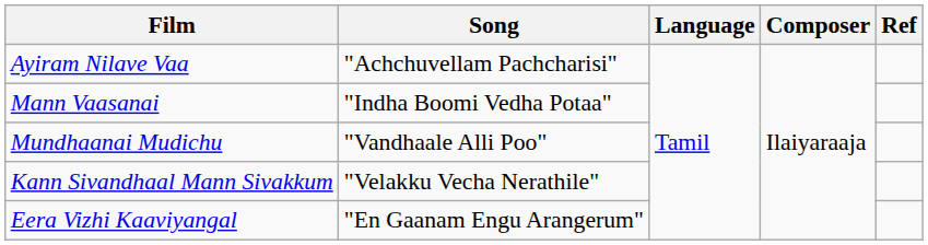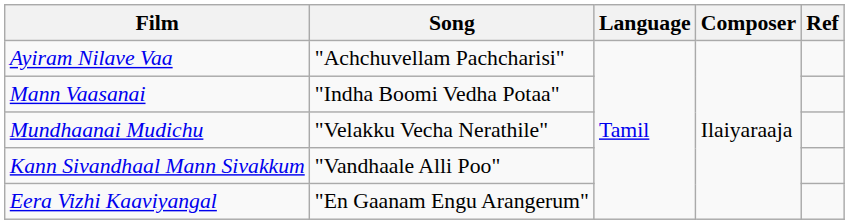Mundhaanai Mudichu | Song: "Vandhaale Alli Poo" -> "Velakku Vecha Nerathile"
Kann Sivandhaal Mann Sivakkum | Song: "Velakku Vecha Nerathile" -> "Vandhaale Alli Poo"
